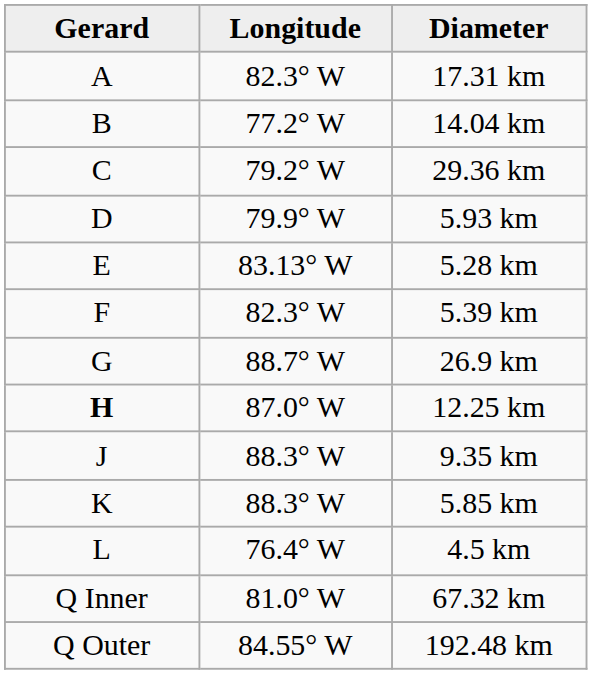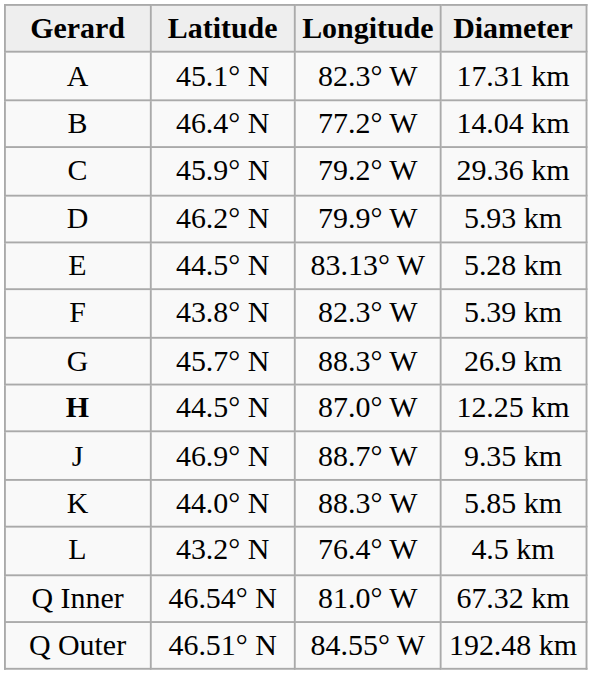+ column: Latitude | 45.1° N | 46.4° N | 45.9° N | 46.2° N | 44.5° N | 43.8° N | 45.7° N | 44.5° N | 46.9° N | 44.0° N | 43.2° N | 46.54° N | 46.51° N
26.9 km | Longitude: 88.7° W -> 88.3° W
9.35 km | Longitude: 88.3° W -> 88.7° W
